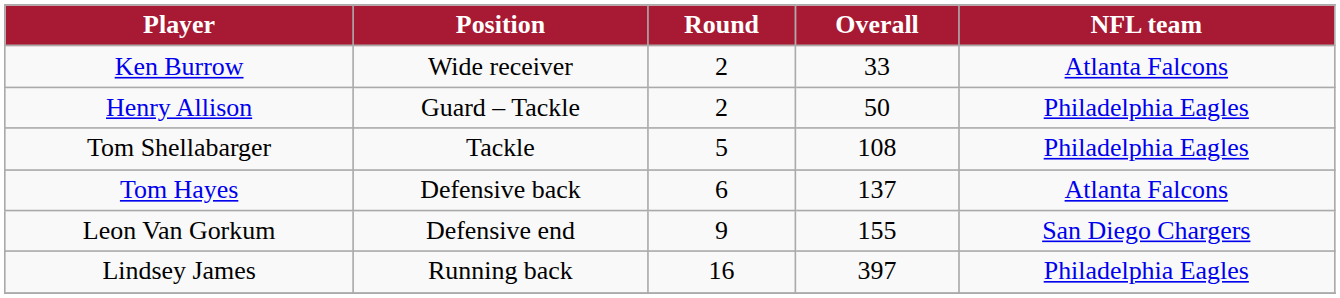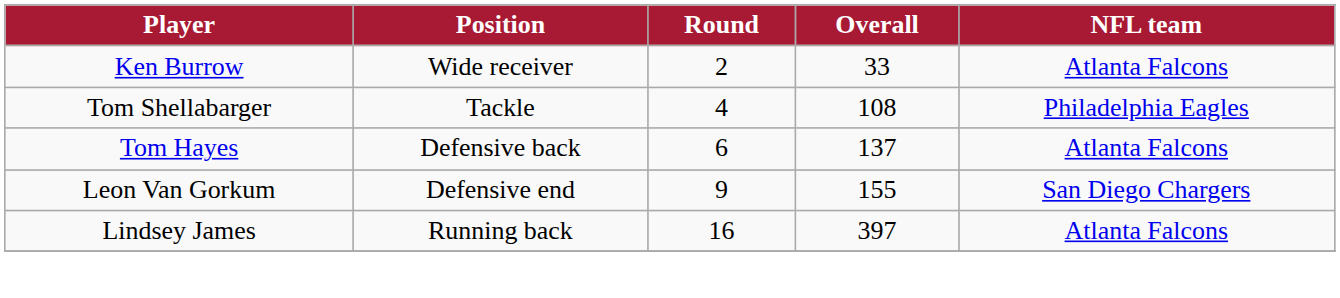- row: Henry Allison | Guard – Tackle | 2 | 50 | Philadelphia Eagles
Tom Shellabarger | Round: 5 -> 4
Lindsey James | NFL team: Philadelphia Eagles -> Atlanta Falcons
